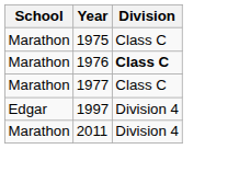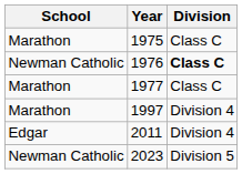1976 | School: Marathon -> Newman Catholic
1997 | School: Edgar -> Marathon
2011 | School: Marathon -> Edgar
+ row: Newman Catholic | 2023 | Division 5
